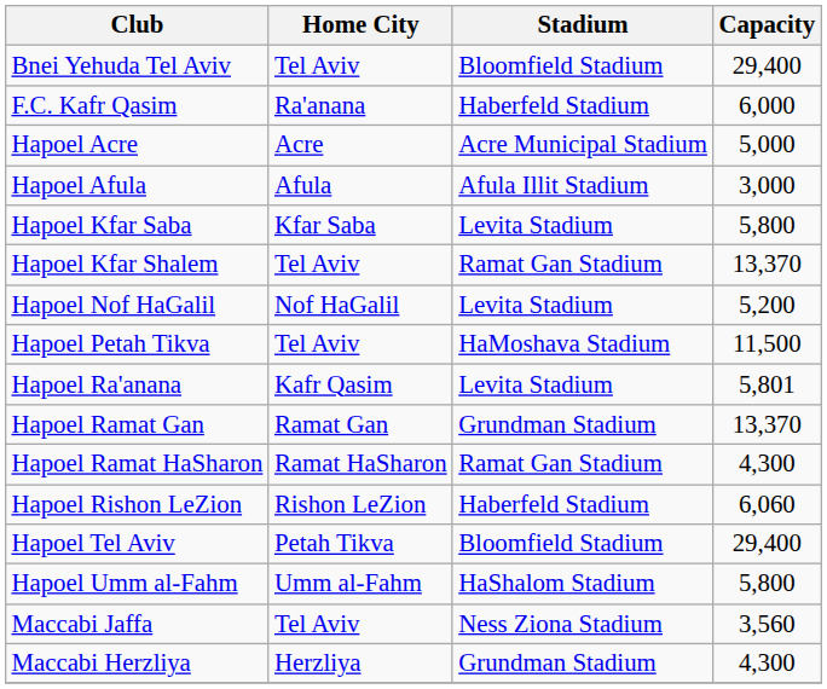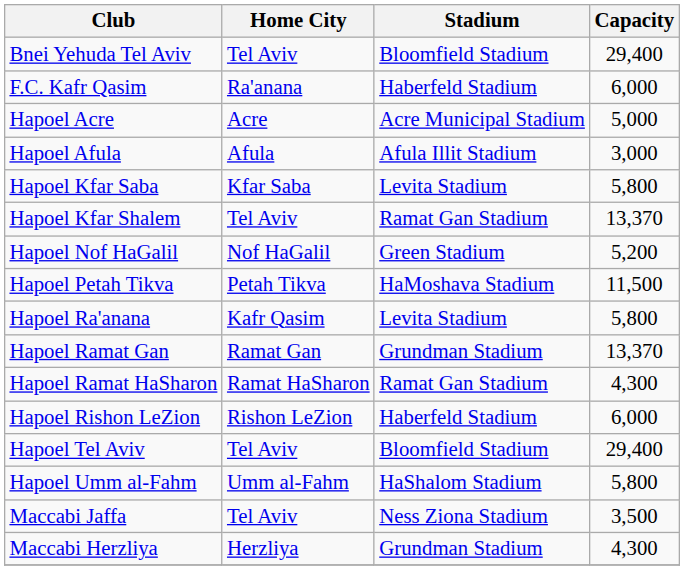Hapoel Nof HaGalil | Stadium: Levita Stadium -> Green Stadium
Hapoel Petah Tikva | Home City: Tel Aviv -> Petah Tikva
Hapoel Ra'anana | Capacity: 5,801 -> 5,800
Hapoel Rishon LeZion | Capacity: 6,060 -> 6,000
Hapoel Tel Aviv | Home City: Petah Tikva -> Tel Aviv
Maccabi Jaffa | Capacity: 3,560 -> 3,500
